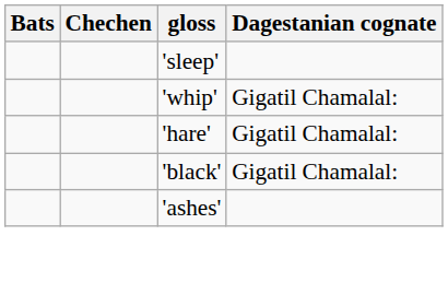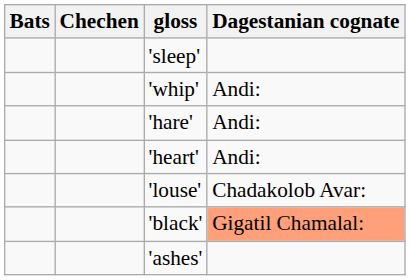'whip' | Dagestanian cognate: Gigatil Chamalal: -> Andi:
'hare' | Dagestanian cognate: Gigatil Chamalal: -> Andi:
+ row: 'heart' | Andi:
+ row: 'louse' | Chadakolob Avar:
'black' | Dagestanian cognate: no background -> lightsalmon background
